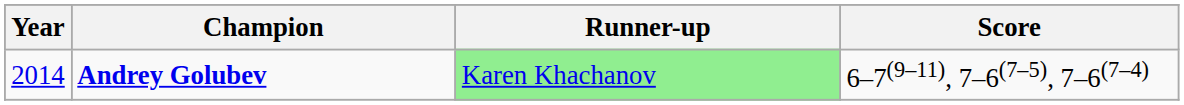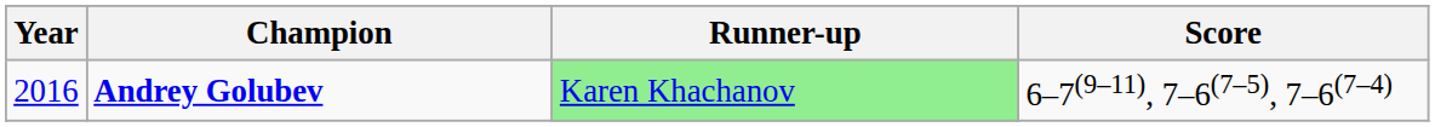Andrey Golubev | Year: 2014 -> 2016
